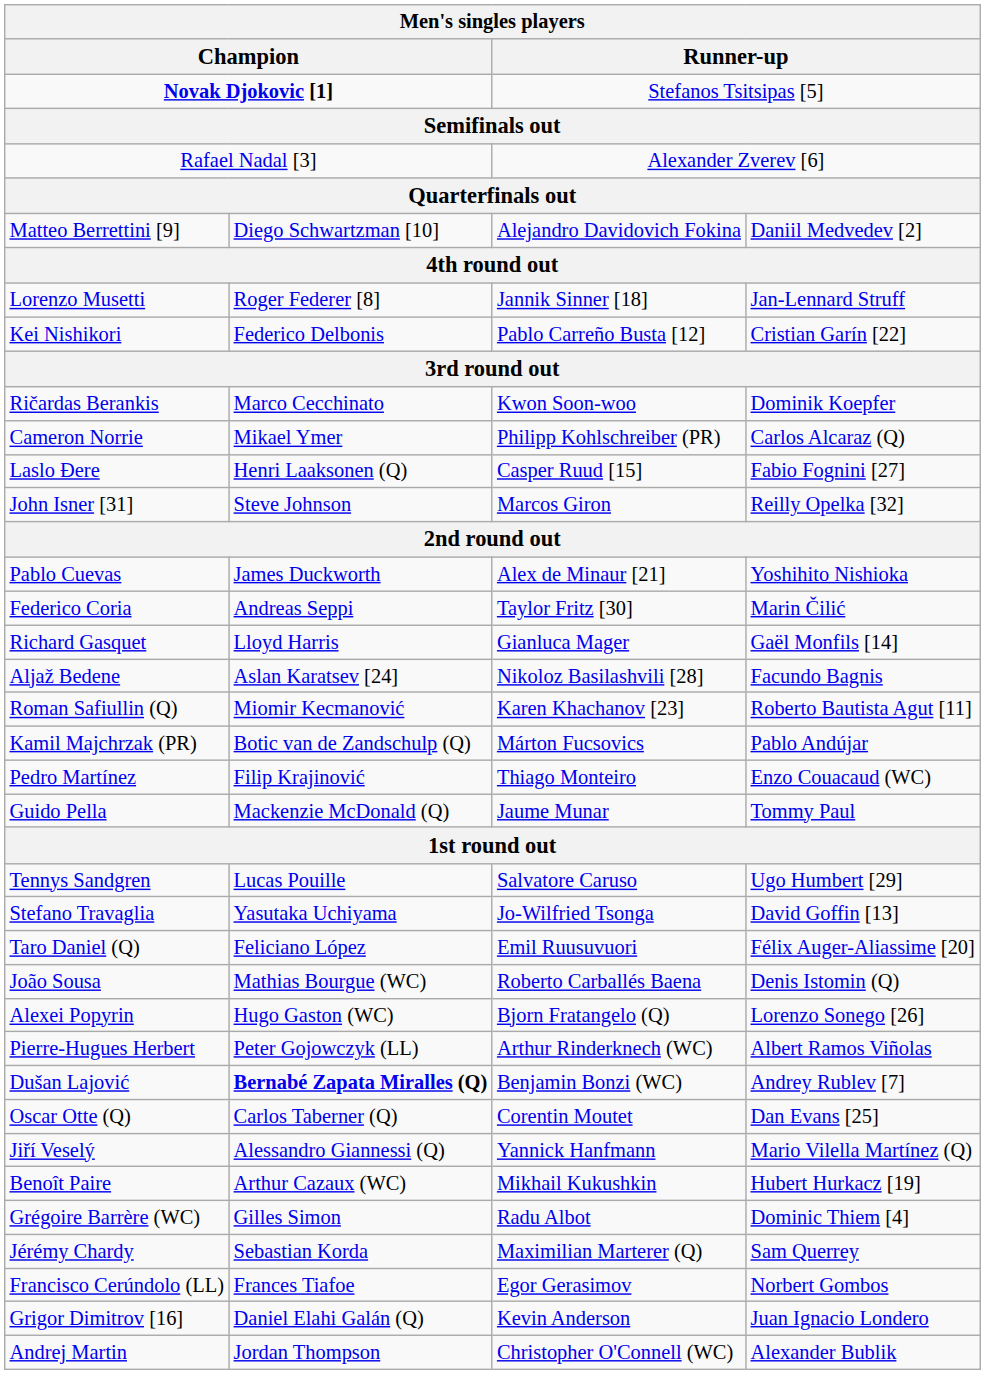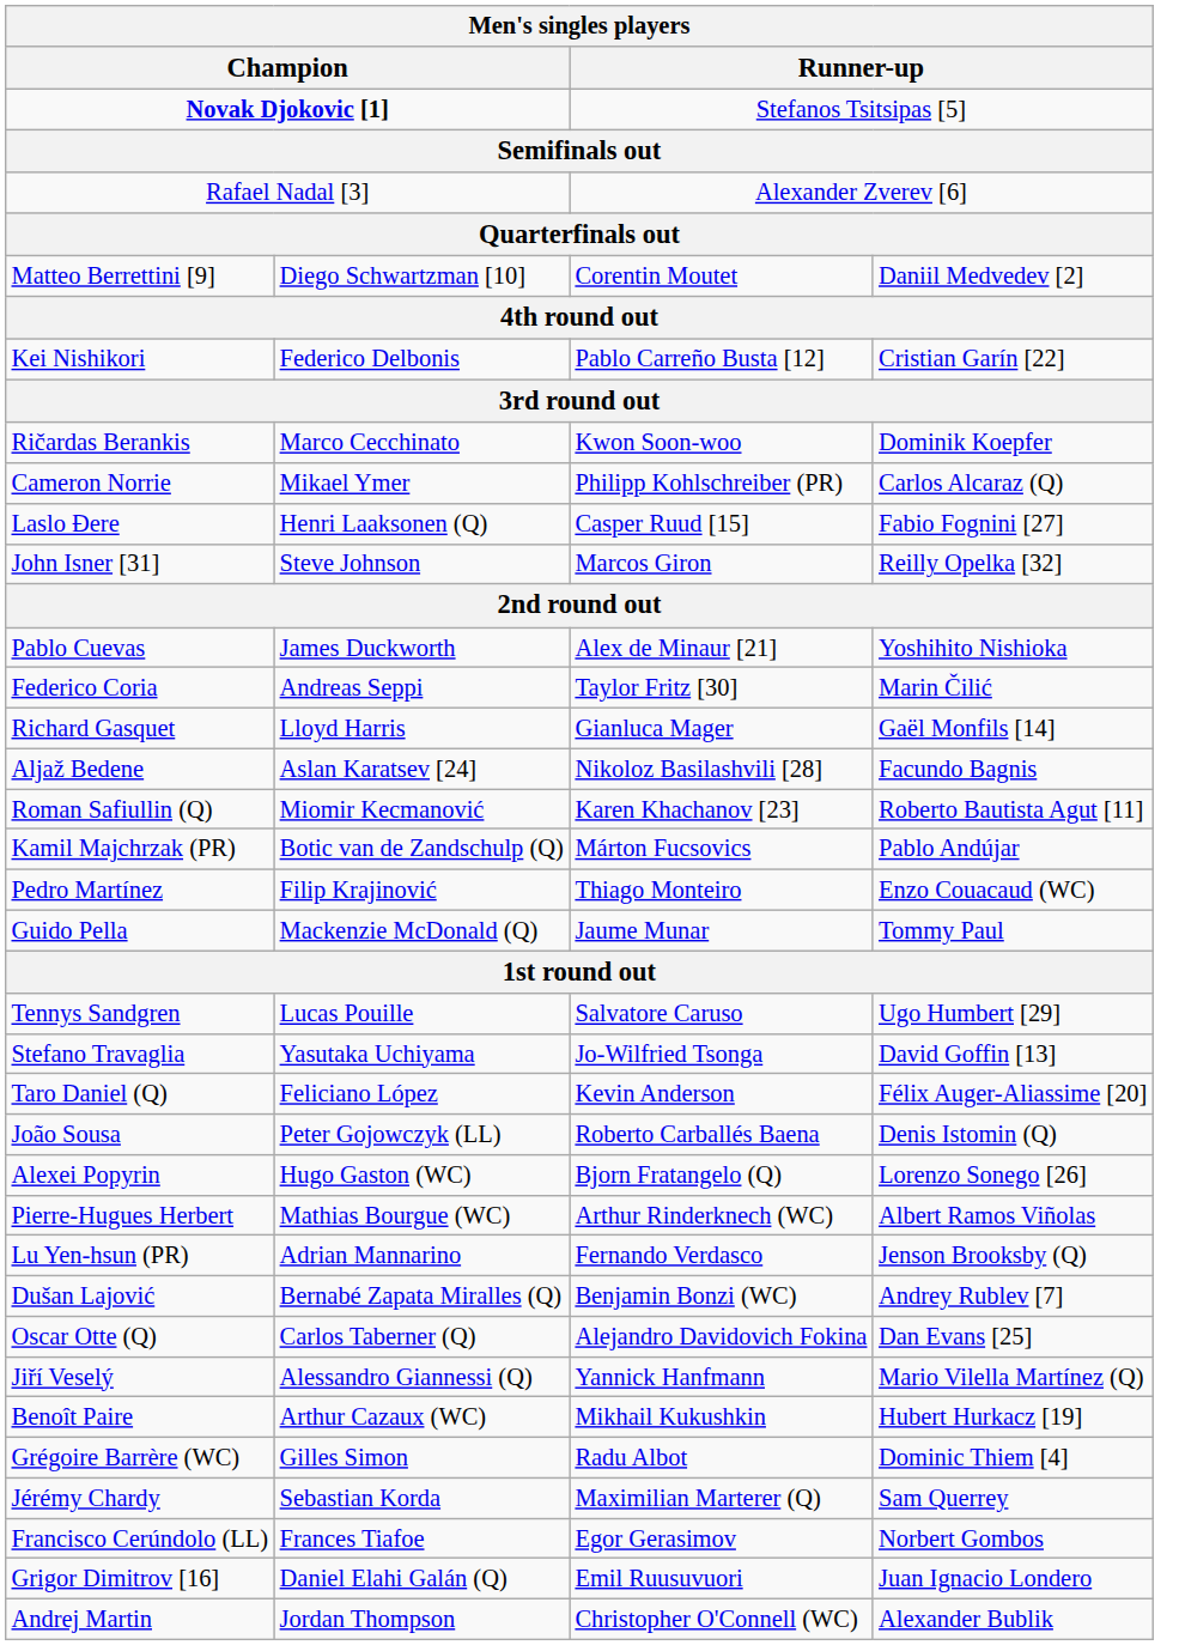Matteo Berrettini [9] | column 3: Alejandro Davidovich Fokina -> Corentin Moutet
- row: Lorenzo Musetti | Roger Federer [8] | Jannik Sinner [18] | Jan-Lennard Struff
Taro Daniel (Q) | column 3: Emil Ruusuvuori -> Kevin Anderson
João Sousa | column 2: Mathias Bourgue (WC) -> Peter Gojowczyk (LL)
Pierre-Hugues Herbert | column 2: Peter Gojowczyk (LL) -> Mathias Bourgue (WC)
+ row: Lu Yen-hsun (PR) | Adrian Mannarino | Fernando Verdasco | Jenson Brooksby (Q)
Dušan Lajović | column 2: bold -> normal
Oscar Otte (Q) | column 3: Corentin Moutet -> Alejandro Davidovich Fokina
Grigor Dimitrov [16] | column 3: Kevin Anderson -> Emil Ruusuvuori
